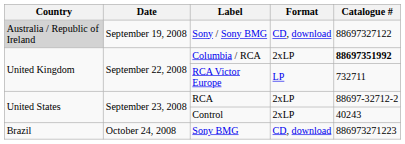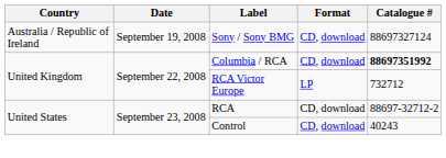Sony / Sony BMG | Country: lightgrey background -> no background
Sony / Sony BMG | Catalogue #: 88697327122 -> 88697327124
Columbia / RCA | Format: 2xLP -> CD, download
RCA Victor Europe | Catalogue #: 732711 -> 732712
RCA | Format: 2xLP -> CD, download
Control | Format: 2xLP -> CD, download
- row: Brazil | October 24, 2008 | Sony BMG | CD, download | 886973271223
